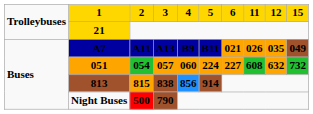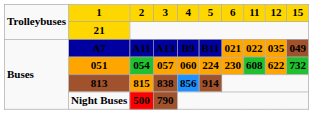A7 | 11: 026 -> 022
051 | 6: 227 -> 230
051 | 12: 632 -> 622
